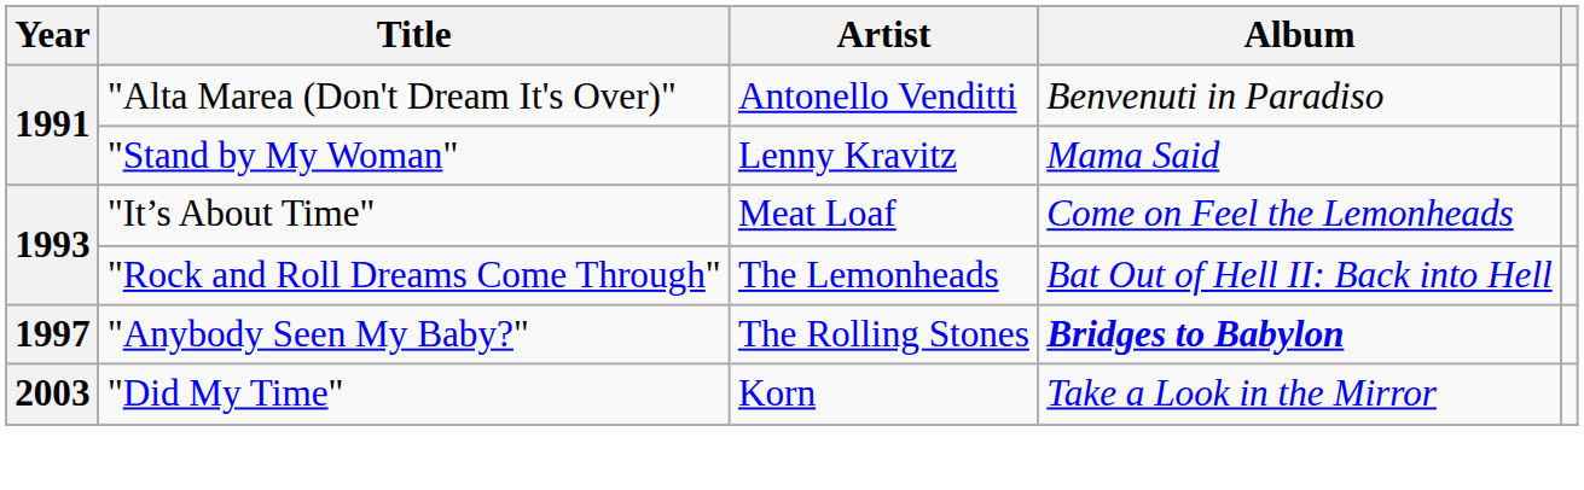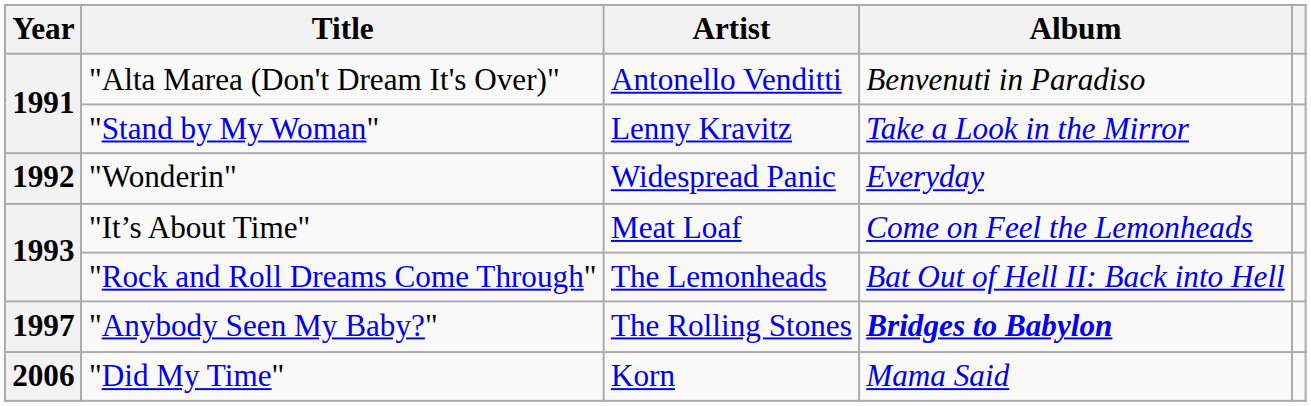"Stand by My Woman" | Album: Mama Said -> Take a Look in the Mirror
+ row: 1992 | "Wonderin" | Widespread Panic | Everyday
"Did My Time" | Year: 2003 -> 2006
"Did My Time" | Album: Take a Look in the Mirror -> Mama Said
